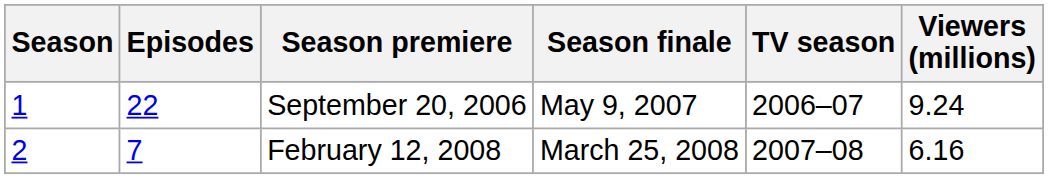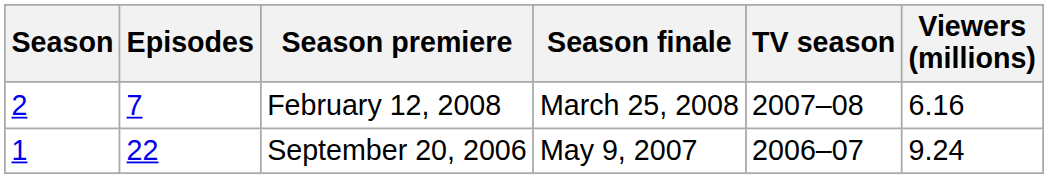rows swapped: September 20, 2006 <-> February 12, 2008
